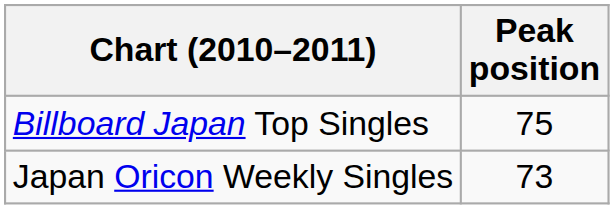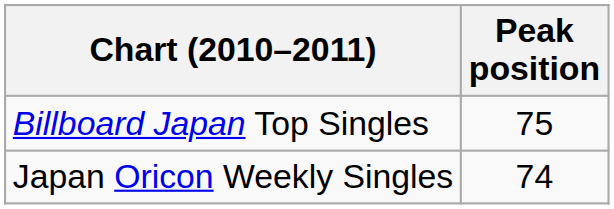Japan Oricon Weekly Singles | Peak position: 73 -> 74
